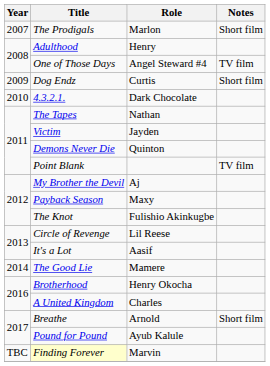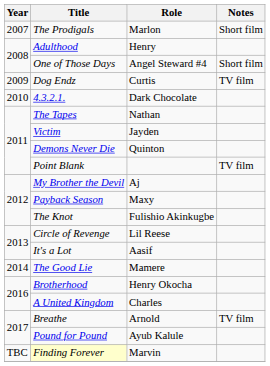One of Those Days | Notes: TV film -> Short film
Dog Endz | Notes: Short film -> TV film
Breathe | Notes: Short film -> TV film
